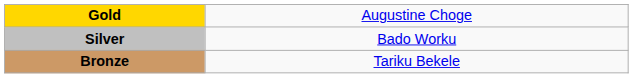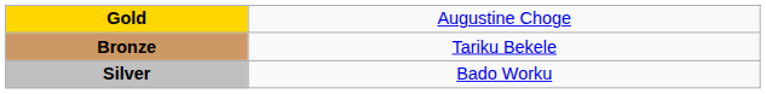rows swapped: Silver <-> Bronze
